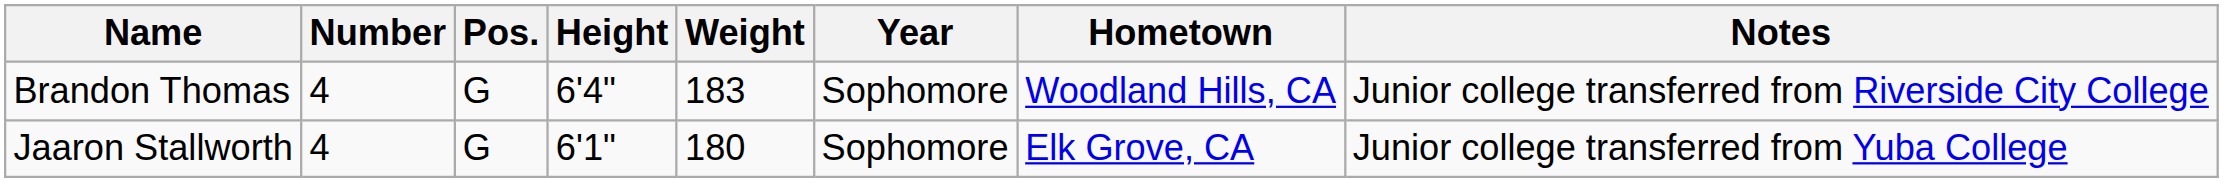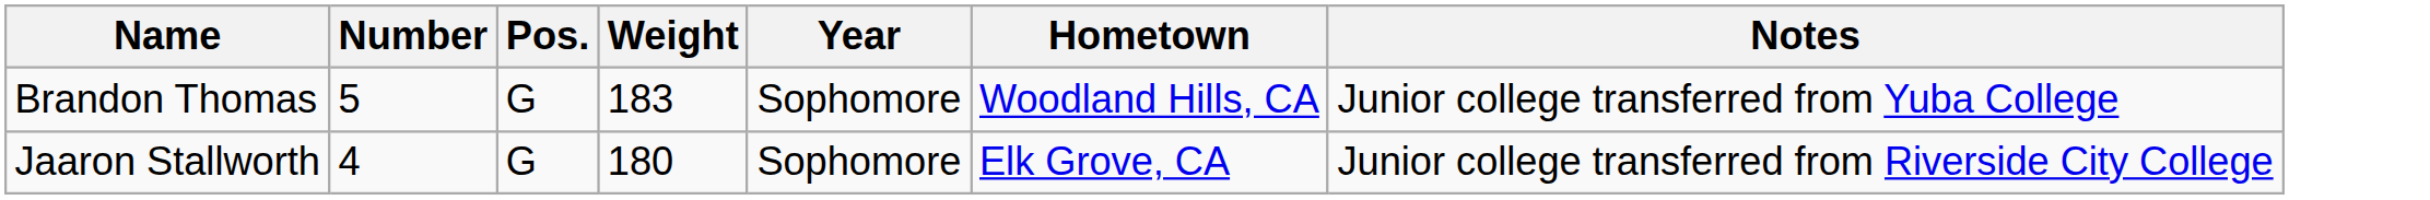- column: Height | 6'4" | 6'1"
Brandon Thomas | Number: 4 -> 5
Brandon Thomas | Notes: Junior college transferred from Riverside City College -> Junior college transferred from Yuba College
Jaaron Stallworth | Notes: Junior college transferred from Yuba College -> Junior college transferred from Riverside City College
